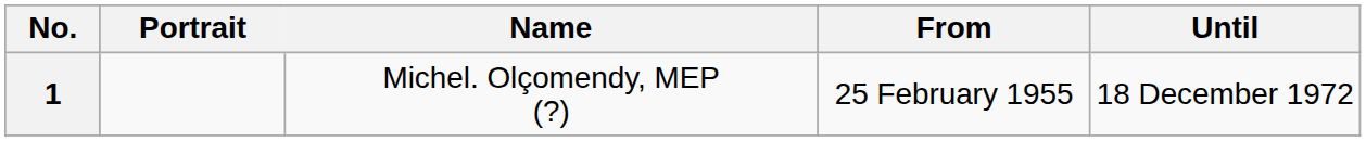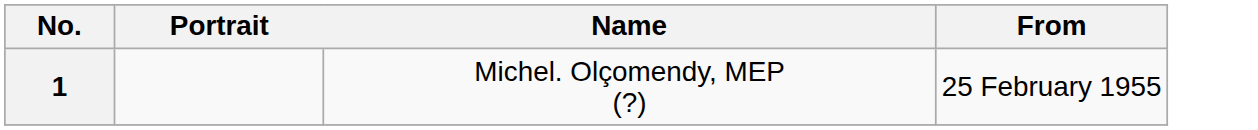- column: Until | 18 December 1972
